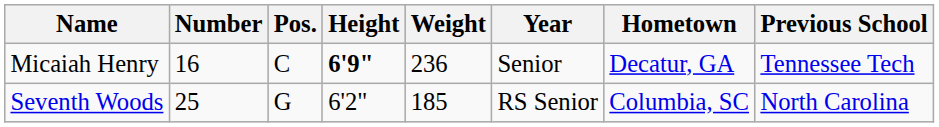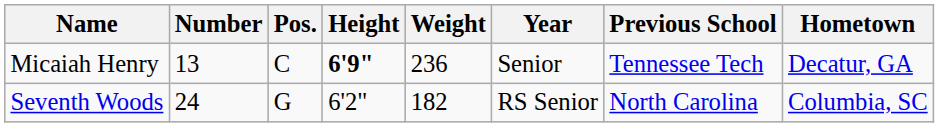columns swapped: Hometown <-> Previous School
Micaiah Henry | Number: 16 -> 13
Seventh Woods | Number: 25 -> 24
Seventh Woods | Weight: 185 -> 182
